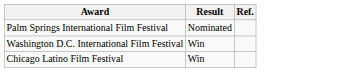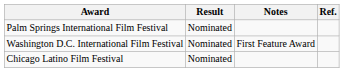+ column: Notes | First Feature Award
Washington D.C. International Film Festival | Result: Win -> Nominated
Chicago Latino Film Festival | Result: Win -> Nominated
